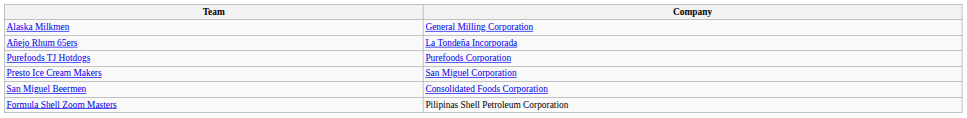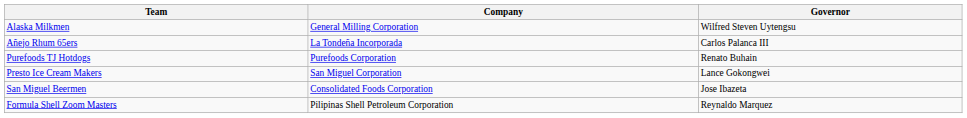+ column: Governor | Wilfred Steven Uytengsu | Carlos Palanca III | Renato Buhain | Lance Gokongwei | Jose Ibazeta | Reynaldo Marquez
